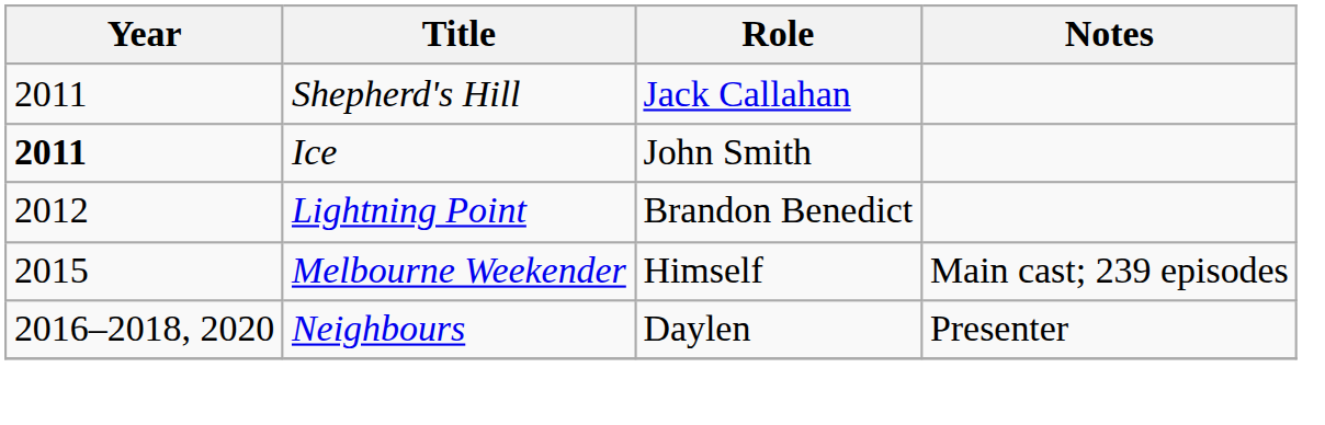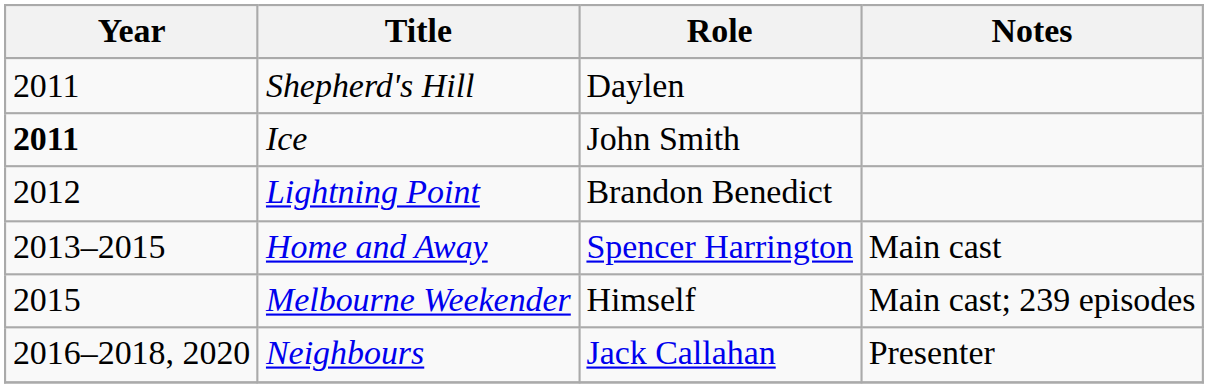Shepherd's Hill | Role: Jack Callahan -> Daylen
+ row: 2013–2015 | Home and Away | Spencer Harrington | Main cast
Neighbours | Role: Daylen -> Jack Callahan
